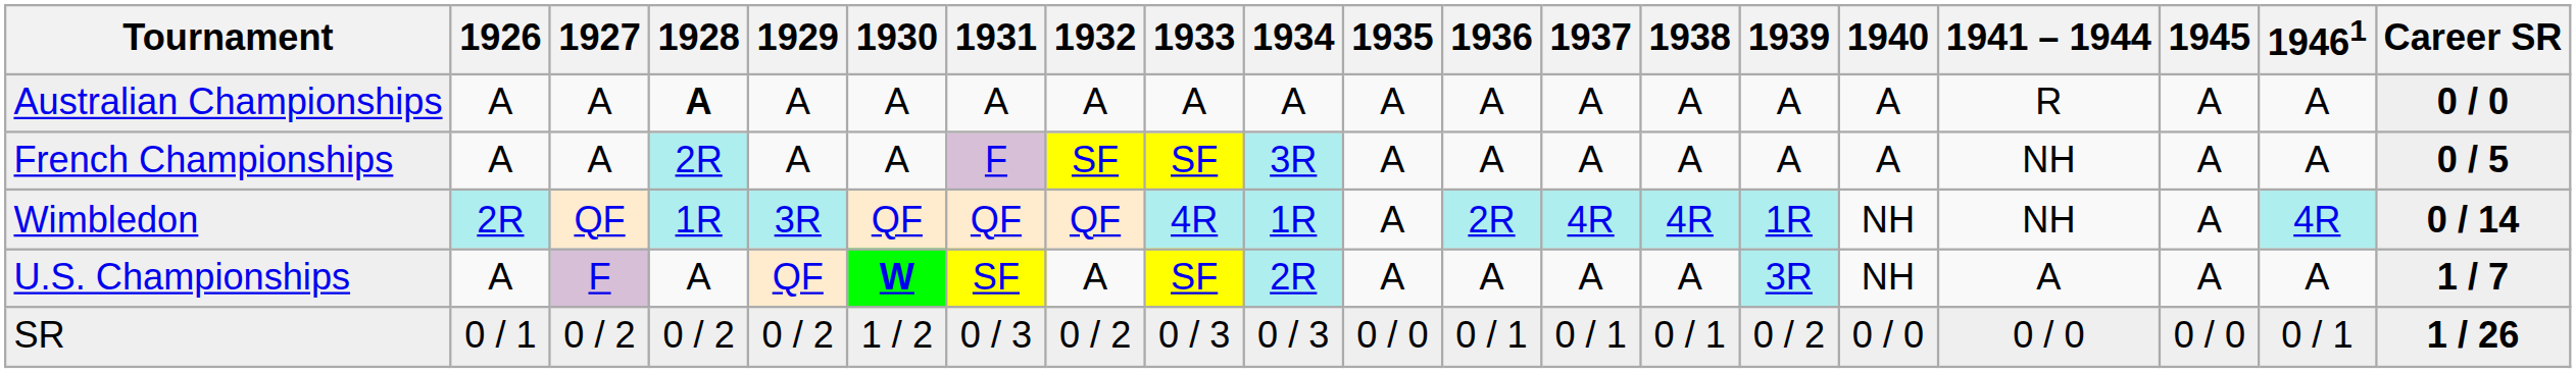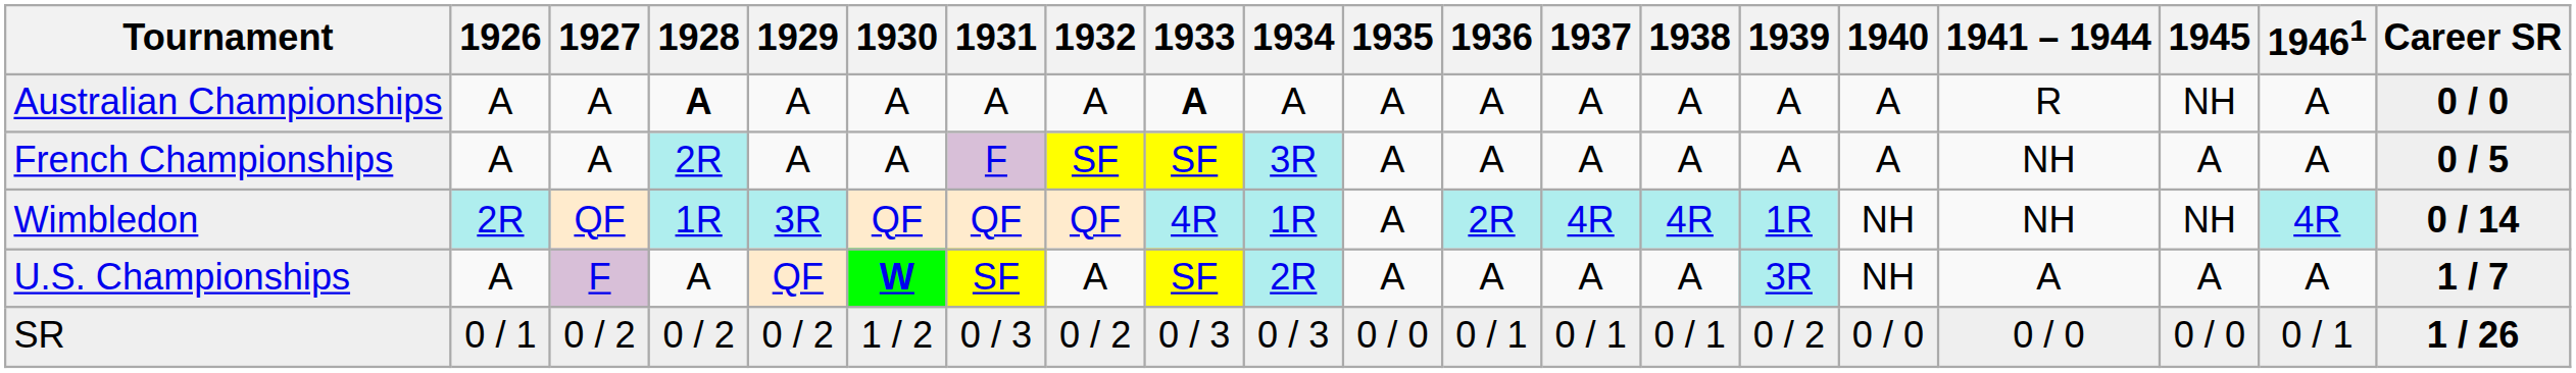Australian Championships | 1933: normal -> bold
Australian Championships | 1945: A -> NH
Wimbledon | 1945: A -> NH
